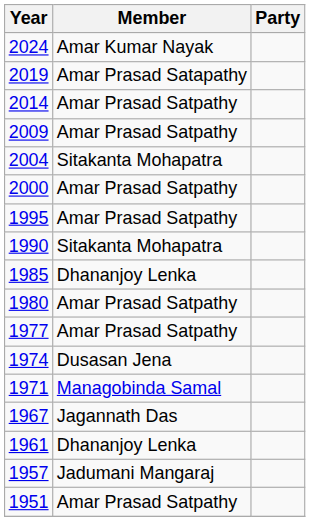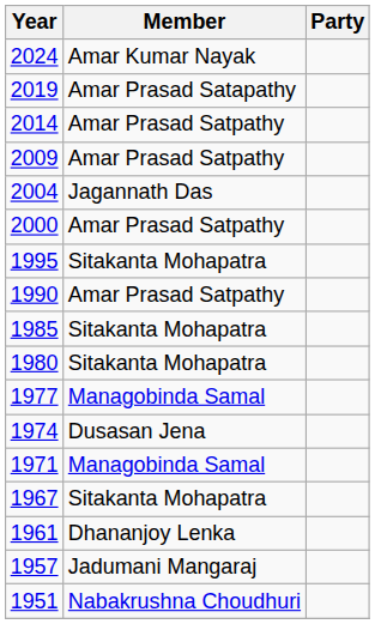2004 | Member: Sitakanta Mohapatra -> Jagannath Das
1995 | Member: Amar Prasad Satpathy -> Sitakanta Mohapatra
1990 | Member: Sitakanta Mohapatra -> Amar Prasad Satpathy
1985 | Member: Dhananjoy Lenka -> Sitakanta Mohapatra
1980 | Member: Amar Prasad Satpathy -> Sitakanta Mohapatra
1977 | Member: Amar Prasad Satpathy -> Managobinda Samal
1967 | Member: Jagannath Das -> Sitakanta Mohapatra
1951 | Member: Amar Prasad Satpathy -> Nabakrushna Choudhuri
